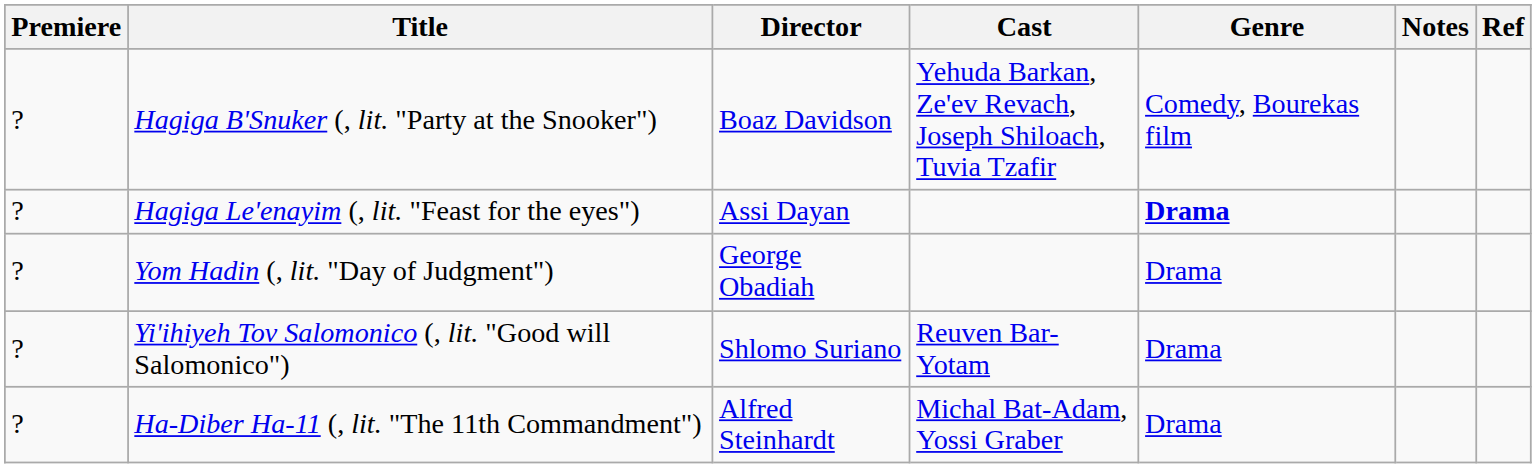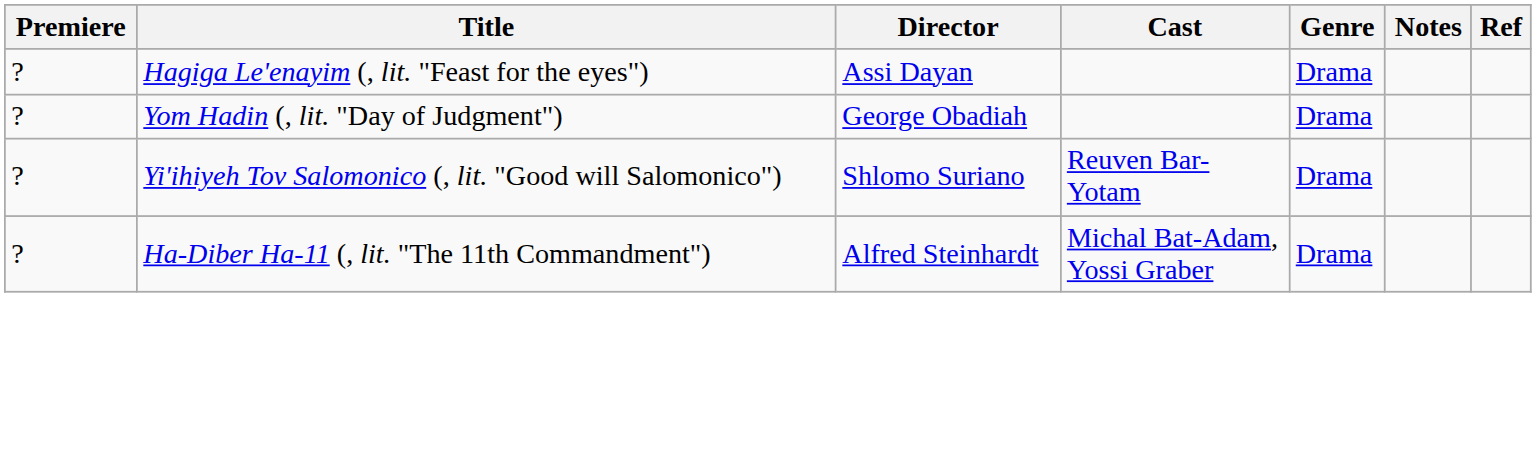- row: ? | Hagiga B'Snuker (, lit. "Party at the Snooker") | Boaz Davidson | Yehuda Barkan, Ze'ev Revach, Joseph Shiloach, Tuvia Tzafir | Comedy, Bourekas film
Hagiga Le'enayim (, lit. "Feast for the eyes") | Genre: bold -> normal
